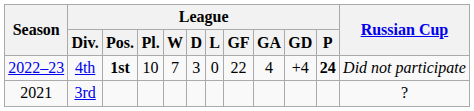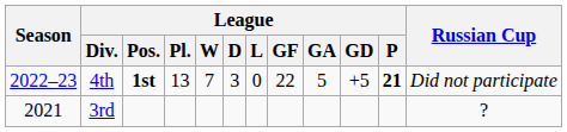4th | League / Pl.: 10 -> 13
4th | League / GA: 4 -> 5
4th | League / GD: +4 -> +5
4th | League / P: 24 -> 21
